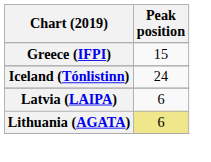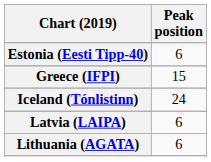+ row: Estonia (Eesti Tipp-40) | 6
Lithuania (AGATA) | Peak position: khaki background -> no background
